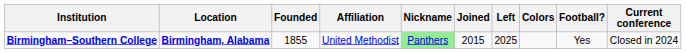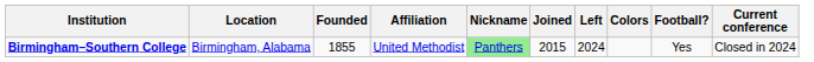Birmingham–Southern College | Location: bold -> normal
Birmingham–Southern College | Left: 2025 -> 2024
